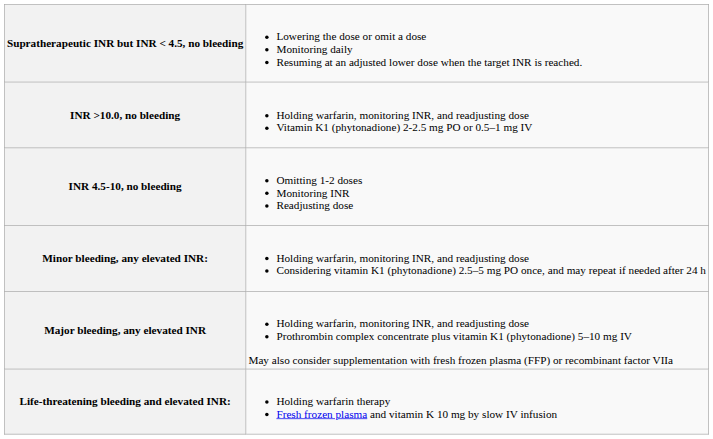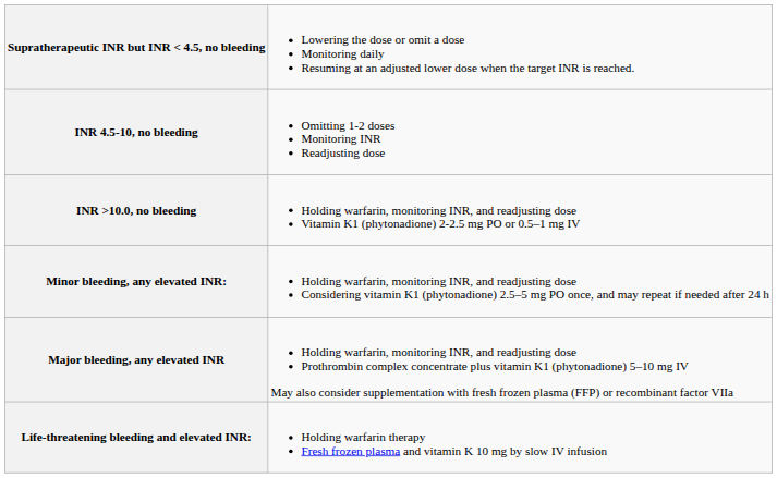rows swapped: INR 4.5-10, no bleeding <-> INR >10.0, no bleeding
